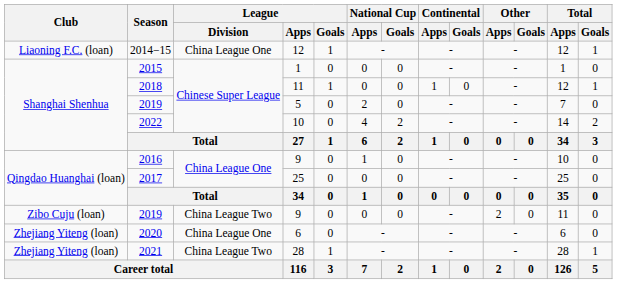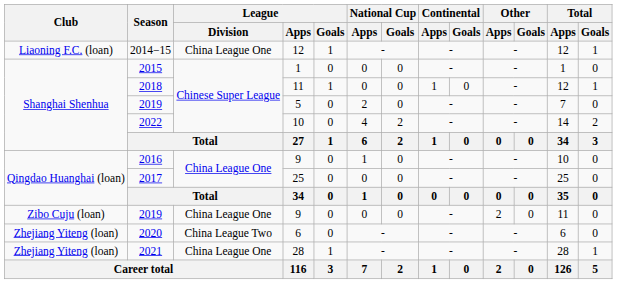2019 / 9 | League / Division: China League Two -> China League One
2020 | League / Division: China League One -> China League Two
2021 | League / Division: China League Two -> China League One
